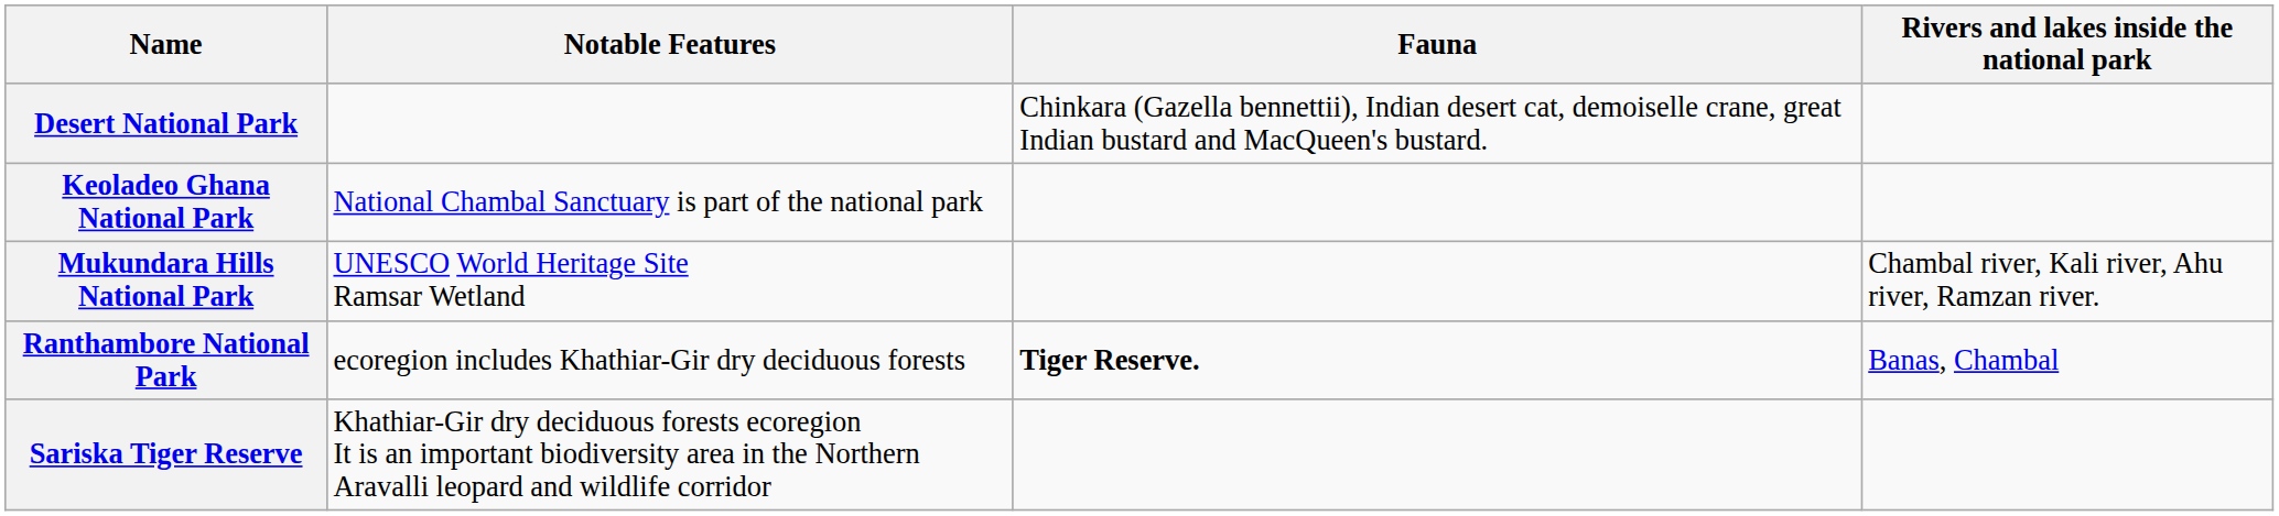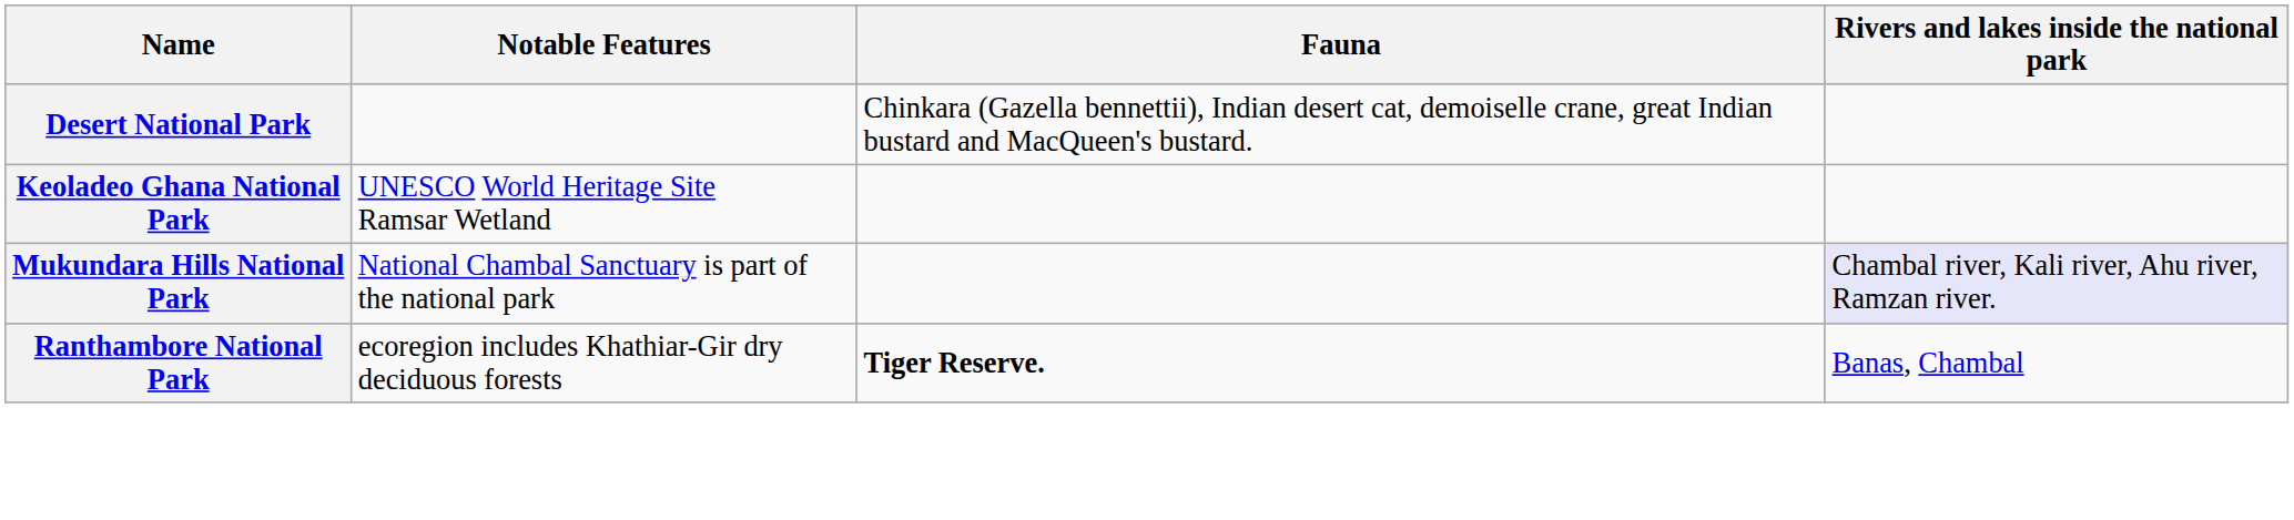Keoladeo Ghana National Park | Notable Features: National Chambal Sanctuary is part of the national park -> UNESCO World Heritage Site Ramsar Wetland
Mukundara Hills National Park | Notable Features: UNESCO World Heritage Site Ramsar Wetland -> National Chambal Sanctuary is part of the national park
Mukundara Hills National Park | Rivers and lakes inside the national park: no background -> lavender background
- row: Sariska Tiger Reserve | Khathiar-Gir dry deciduous forests ecoregion It is an important biodiversity area in the Northern Aravalli leopard and wildlife corridor
